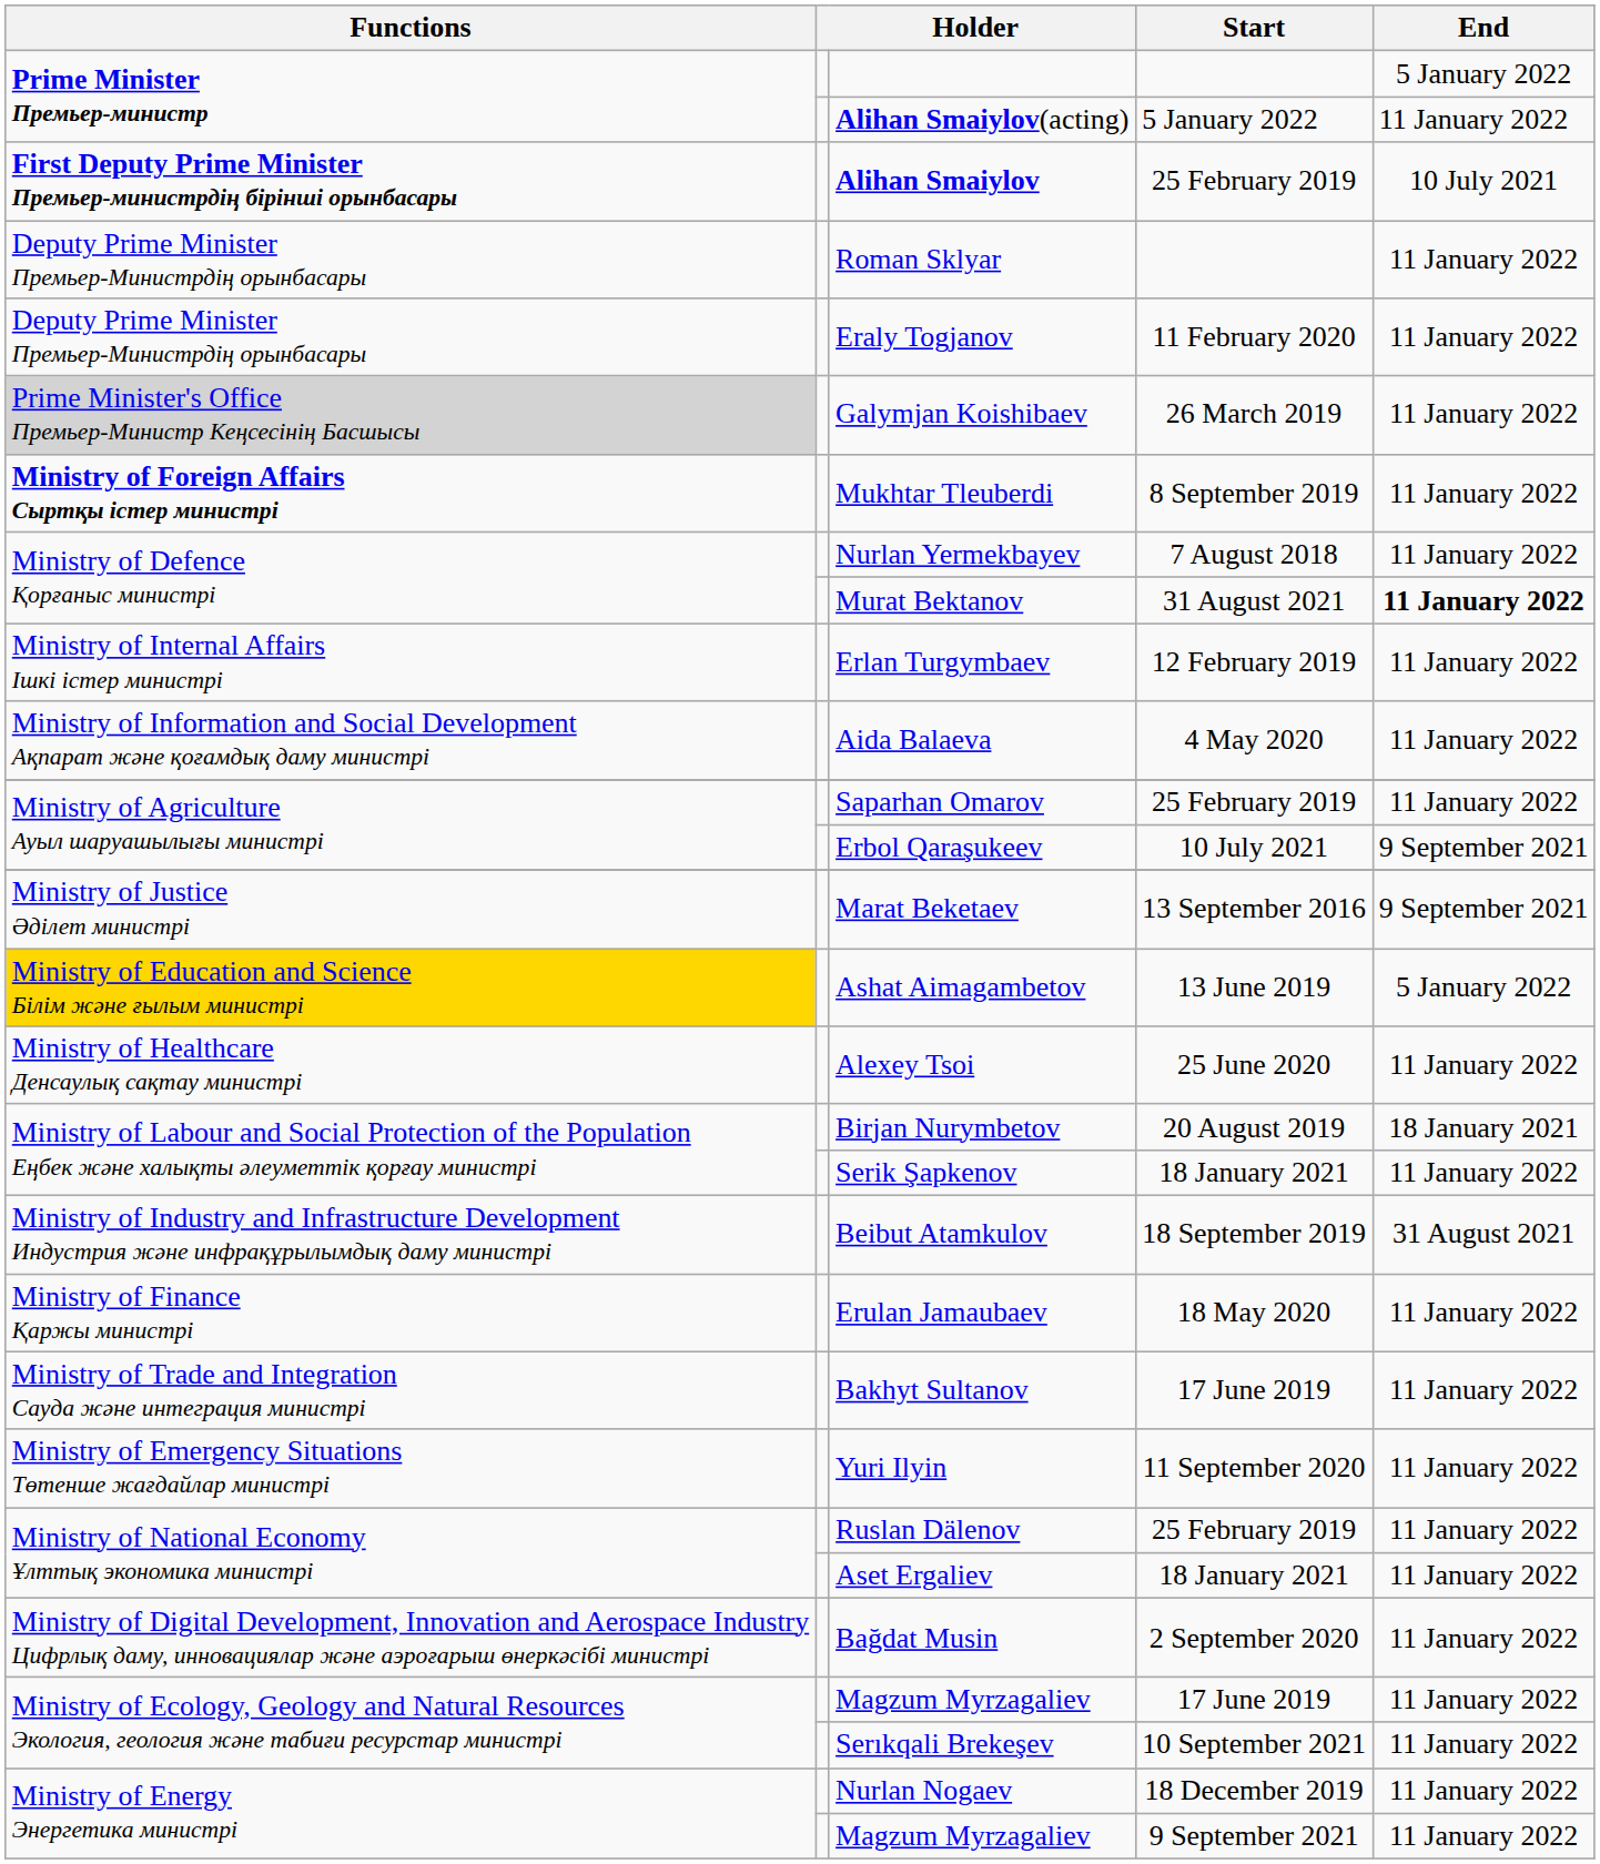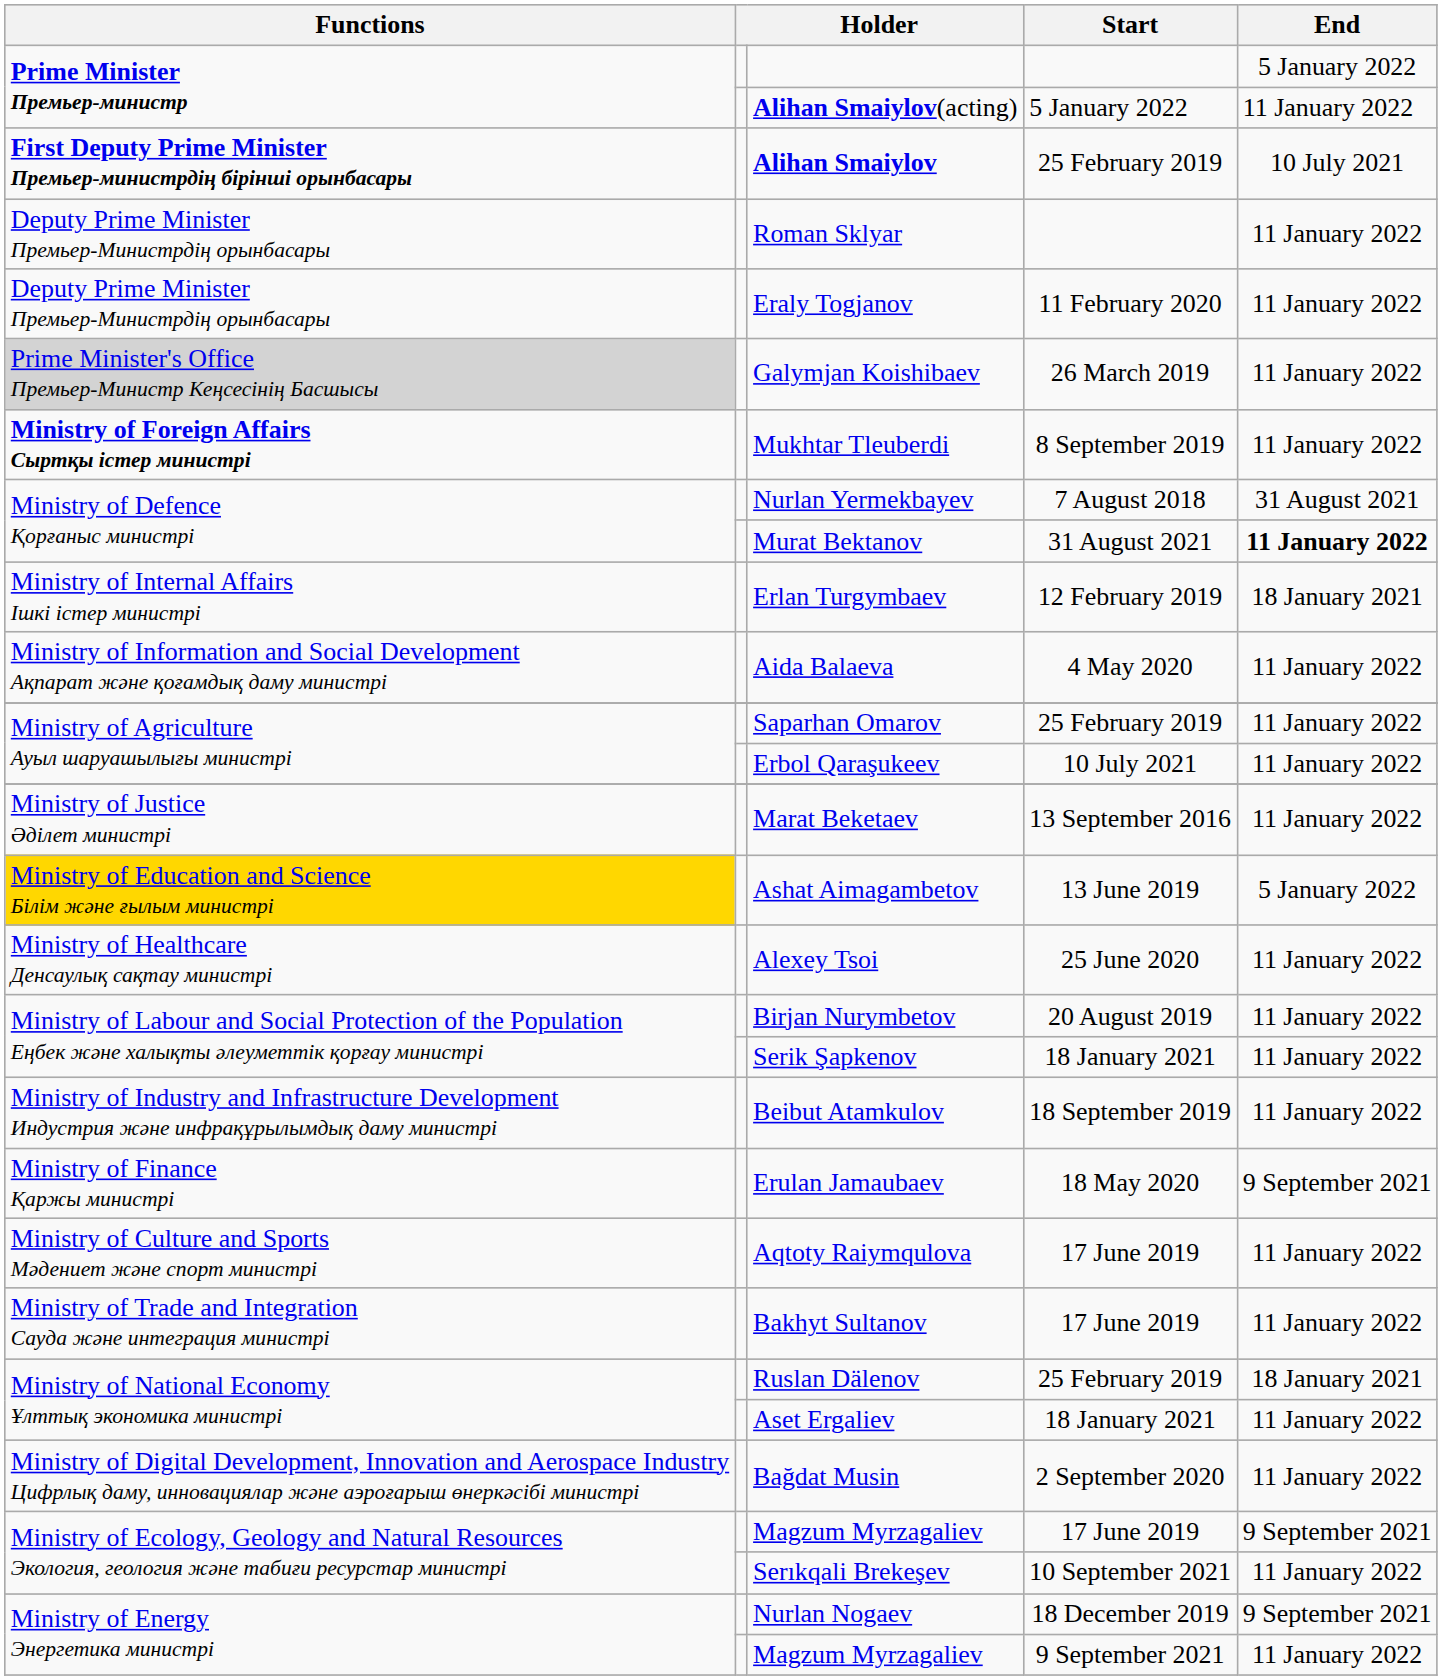Nurlan Yermekbayev | End: 11 January 2022 -> 31 August 2021
Erlan Turgymbaev | End: 11 January 2022 -> 18 January 2021
Erbol Qaraşukeev | End: 9 September 2021 -> 11 January 2022
Marat Beketaev | End: 9 September 2021 -> 11 January 2022
Birjan Nurymbetov | End: 18 January 2021 -> 11 January 2022
Beibut Atamkulov | End: 31 August 2021 -> 11 January 2022
Erulan Jamaubaev | End: 11 January 2022 -> 9 September 2021
+ row: Ministry of Culture and Sports Мәдениет және спорт министрі | Aqtoty Raiymqulova | 17 June 2019 | 11 January 2022
- row: Ministry of Emergency Situations Төтенше жағдайлар министрі | Yuri Ilyin | 11 September 2020 | 11 January 2022
Ruslan Dälenov | End: 11 January 2022 -> 18 January 2021
Magzum Myrzagaliev / 17 June 2019 | End: 11 January 2022 -> 9 September 2021
Nurlan Nogaev | End: 11 January 2022 -> 9 September 2021
